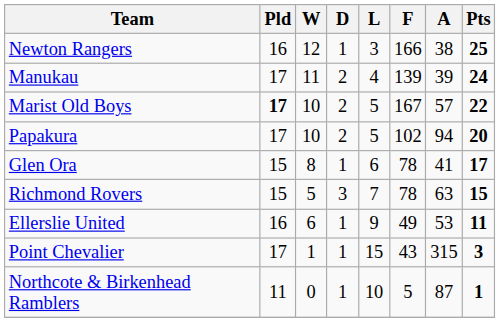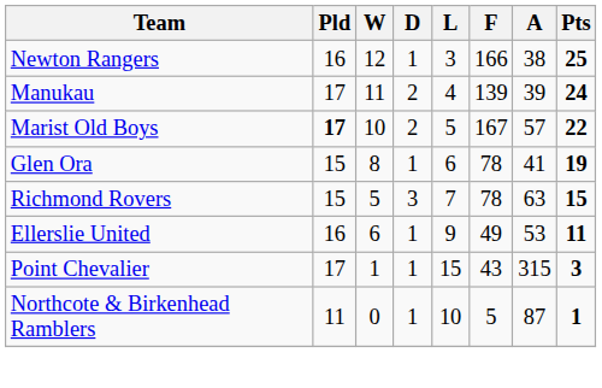- row: Papakura | 17 | 10 | 2 | 5 | 102 | 94 | 20
Glen Ora | Pts: 17 -> 19
